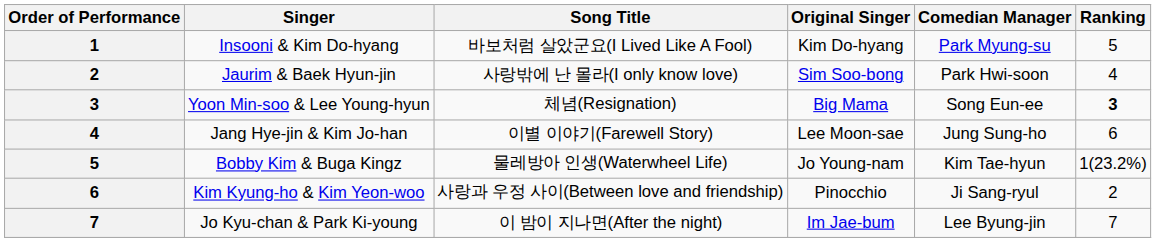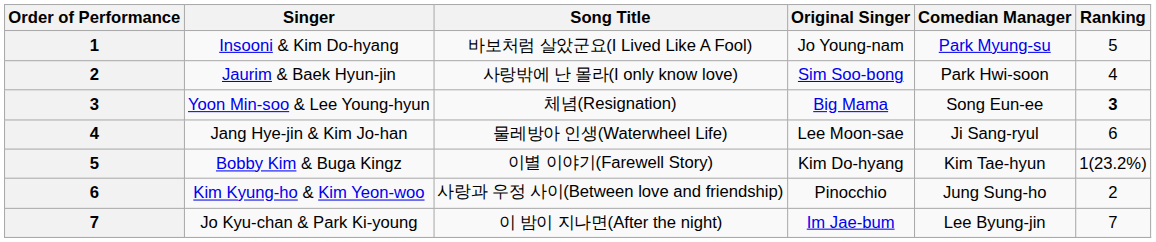Insooni & Kim Do-hyang | Original Singer: Kim Do-hyang -> Jo Young-nam
Jang Hye-jin & Kim Jo-han | Song Title: 이별 이야기(Farewell Story) -> 물레방아 인생(Waterwheel Life)
Jang Hye-jin & Kim Jo-han | Comedian Manager: Jung Sung-ho -> Ji Sang-ryul
Bobby Kim & Buga Kingz | Song Title: 물레방아 인생(Waterwheel Life) -> 이별 이야기(Farewell Story)
Bobby Kim & Buga Kingz | Original Singer: Jo Young-nam -> Kim Do-hyang
Kim Kyung-ho & Kim Yeon-woo | Comedian Manager: Ji Sang-ryul -> Jung Sung-ho
